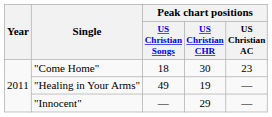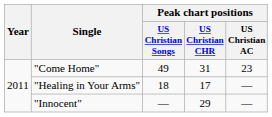"Come Home" | Peak chart positions / US Christian Songs: 18 -> 49
"Come Home" | Peak chart positions / US Christian CHR: 30 -> 31
"Healing in Your Arms" | Peak chart positions / US Christian Songs: 49 -> 18
"Healing in Your Arms" | Peak chart positions / US Christian CHR: 19 -> 17
